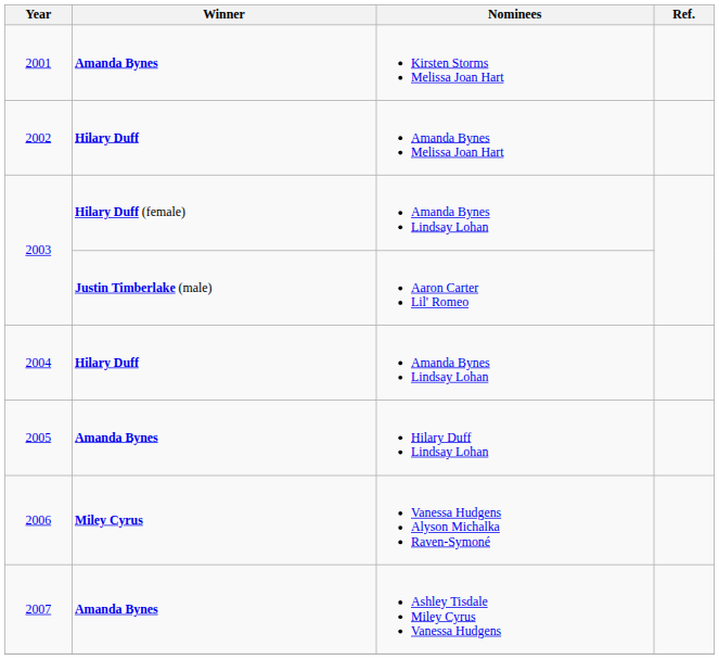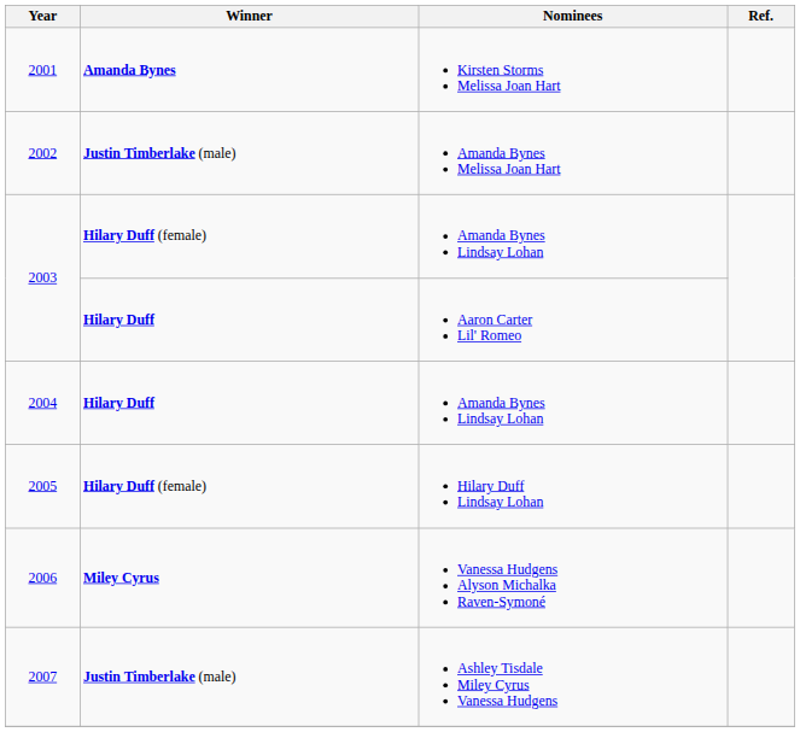2002 | Winner: Hilary Duff -> Justin Timberlake (male)
2003 / Aaron Carter Lil' Romeo | Winner: Justin Timberlake (male) -> Hilary Duff
2005 | Winner: Amanda Bynes -> Hilary Duff (female)
2007 | Winner: Amanda Bynes -> Justin Timberlake (male)
